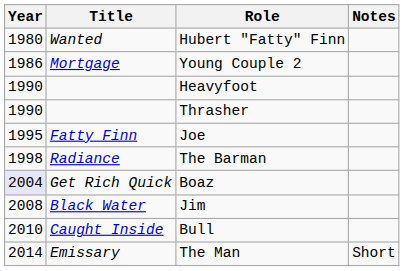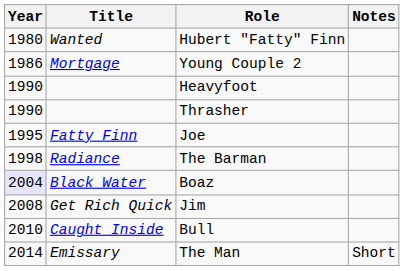Boaz | Title: Get Rich Quick -> Black Water
Jim | Title: Black Water -> Get Rich Quick
